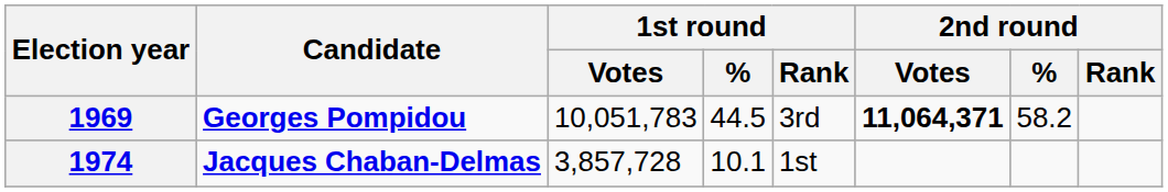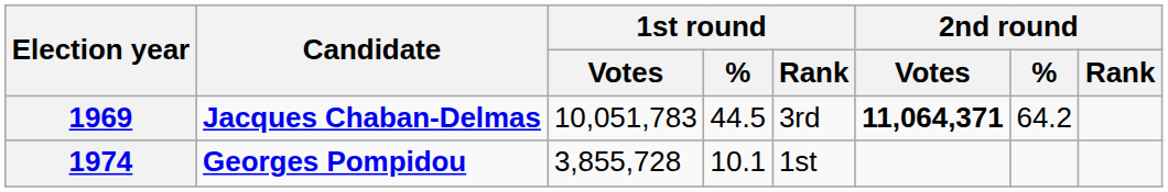1969 | Candidate: Georges Pompidou -> Jacques Chaban-Delmas
1969 | 2nd round / %: 58.2 -> 64.2
1974 | Candidate: Jacques Chaban-Delmas -> Georges Pompidou
1974 | 1st round / Votes: 3,857,728 -> 3,855,728
